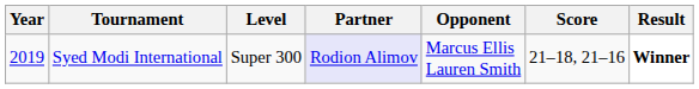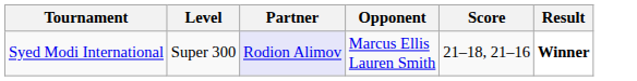- column: Year | 2019
